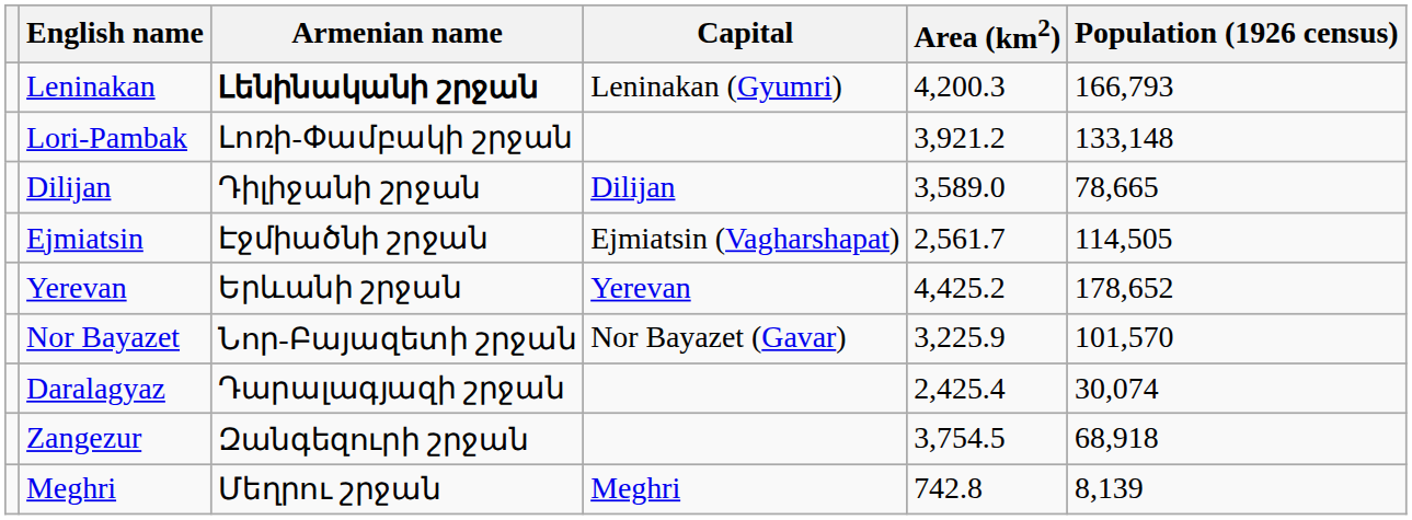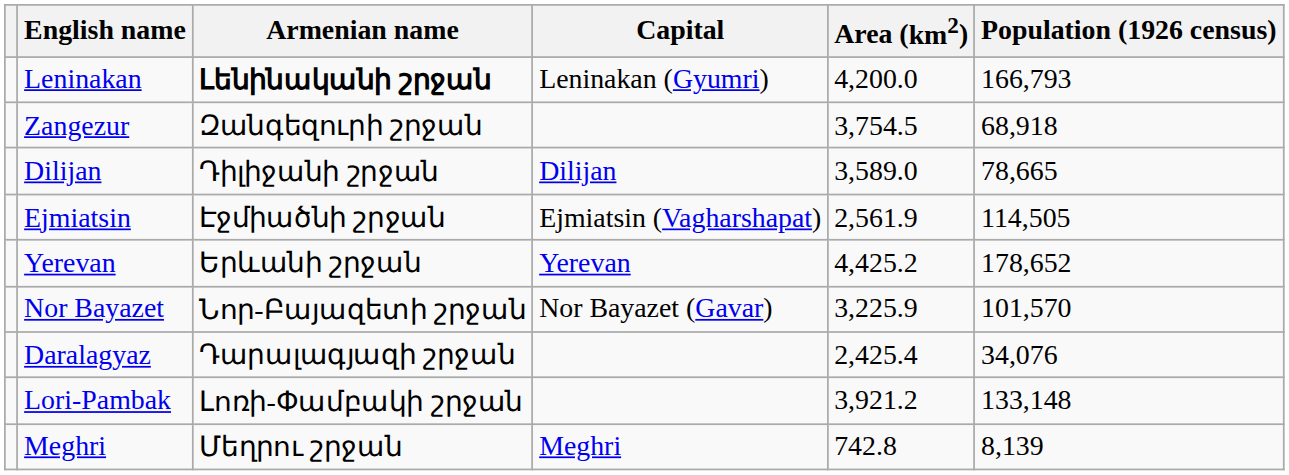Leninakan | Area (km2): 4,200.3 -> 4,200.0
rows swapped: Lori-Pambak <-> Zangezur
Ejmiatsin | Area (km2): 2,561.7 -> 2,561.9
Daralagyaz | Population (1926 census): 30,074 -> 34,076
